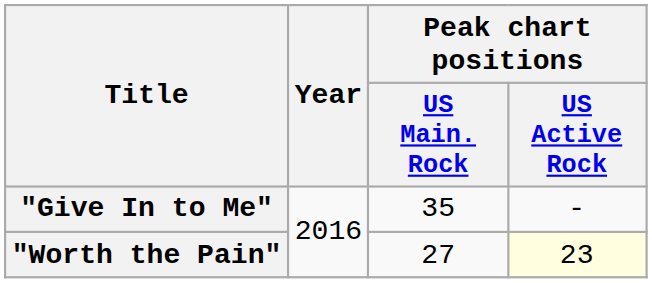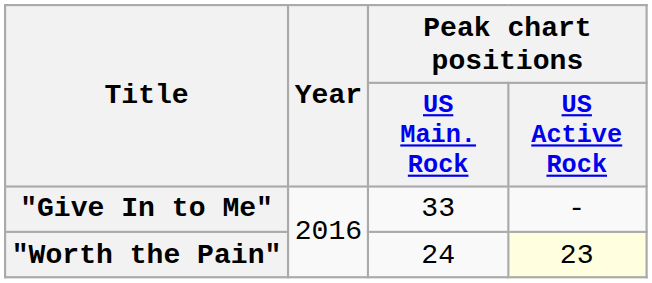"Give In to Me" | Peak chart positions / US Main. Rock: 35 -> 33
"Worth the Pain" | Peak chart positions / US Main. Rock: 27 -> 24
